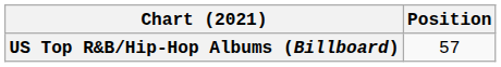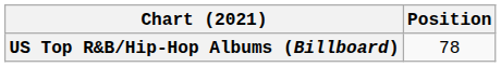US Top R&B/Hip-Hop Albums (Billboard) | Position: 57 -> 78
